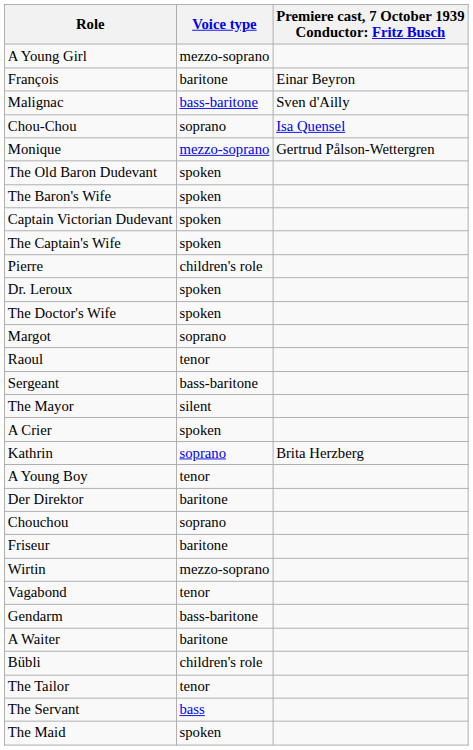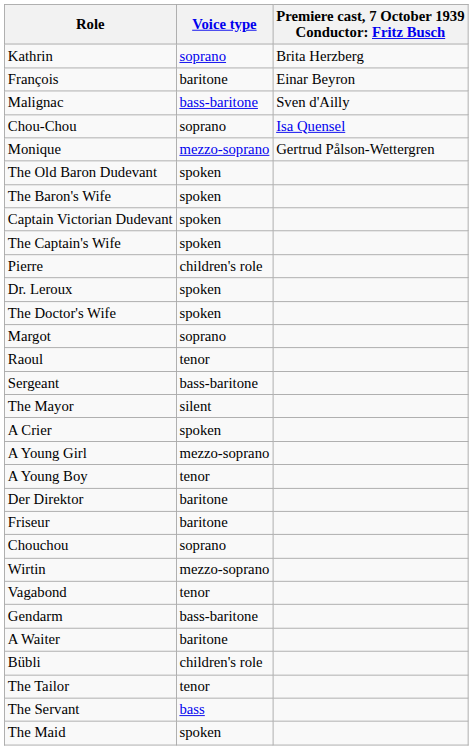rows swapped: Kathrin <-> A Young Girl
rows swapped: Chouchou <-> Friseur
